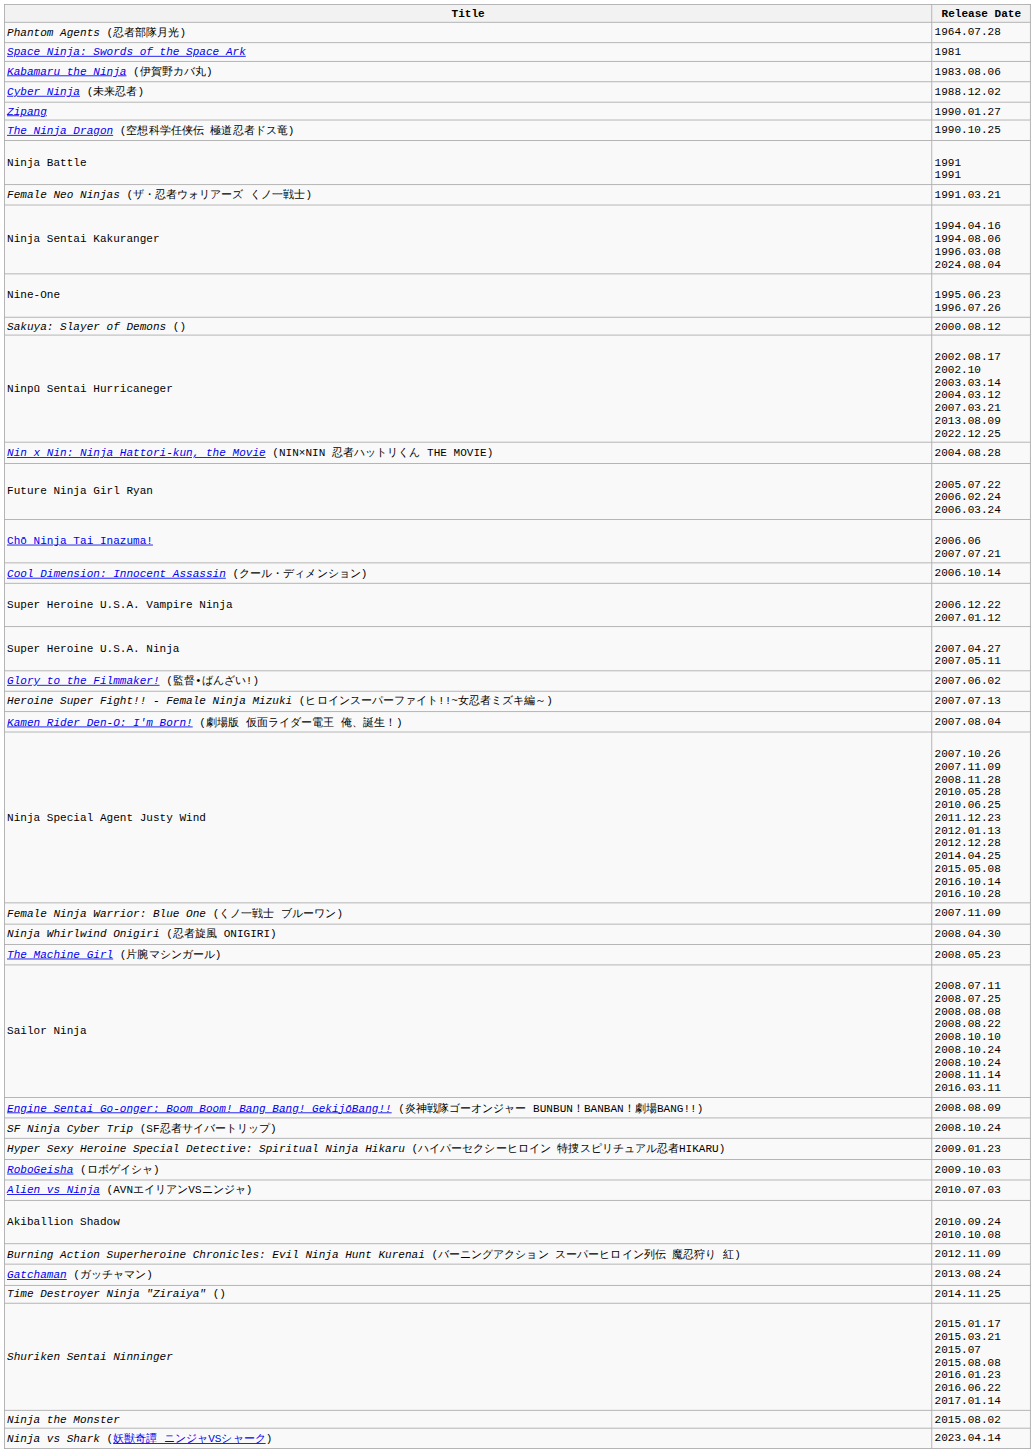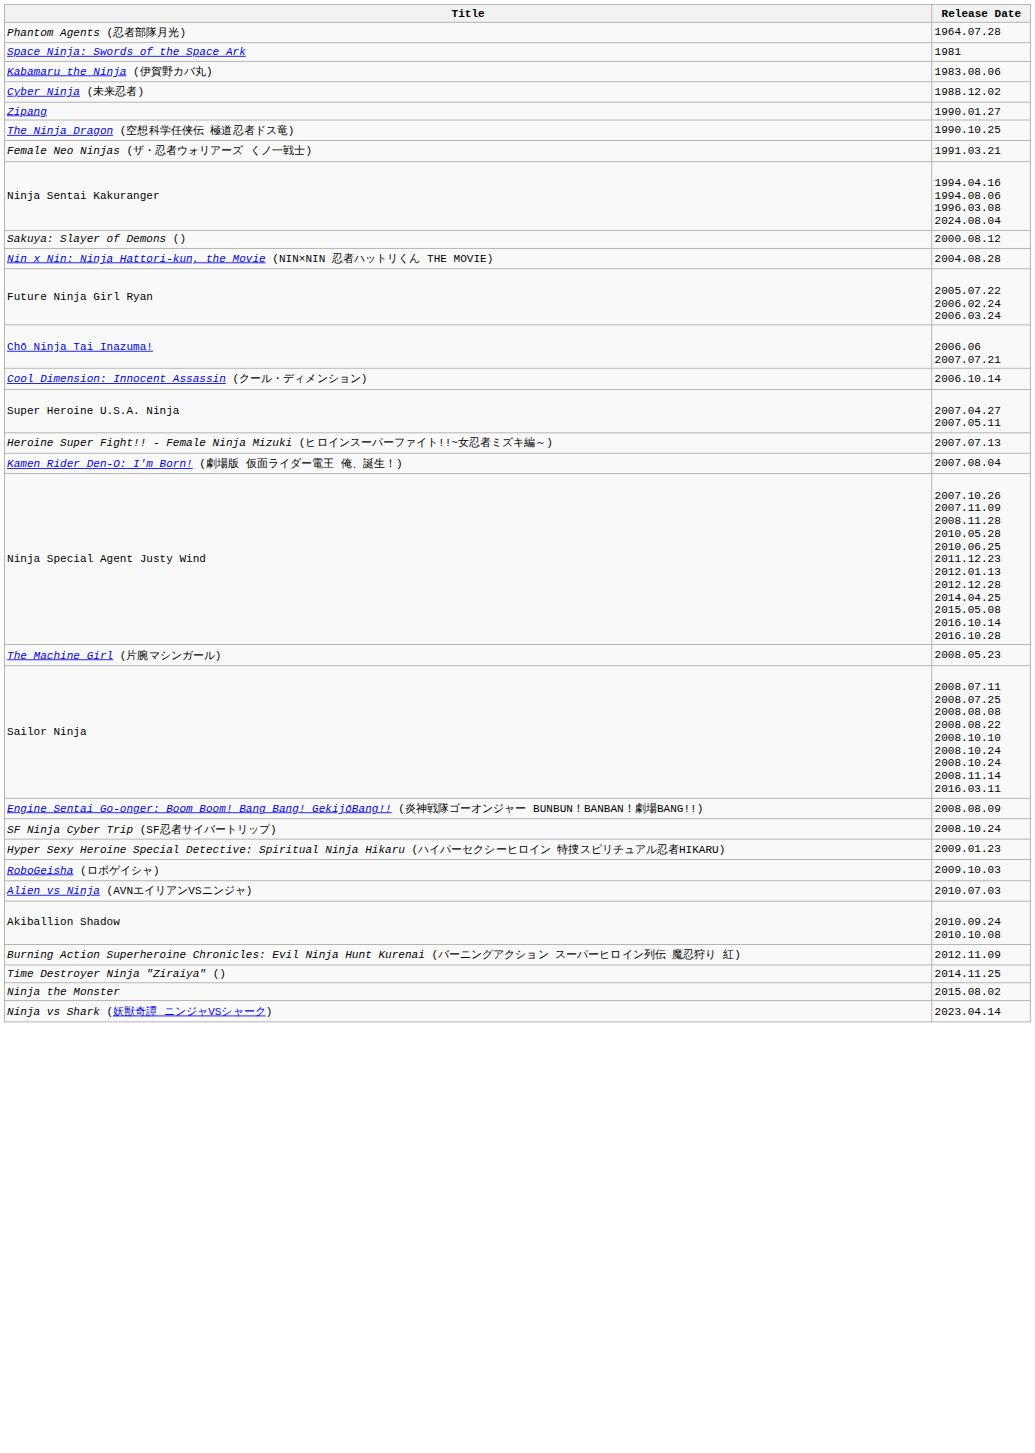- row: Ninja Battle | 1991 1991
- row: Nine-One | 1995.06.23 1996.07.26
- row: Ninpū Sentai Hurricaneger | 2002.08.17 2002.10 2003.03.14 2004.03.12 2007.03.21 2013.08.09 2022.12.25
- row: Super Heroine U.S.A. Vampire Ninja | 2006.12.22 2007.01.12
- row: Glory to the Filmmaker! (監督•ばんざい!) | 2007.06.02
- row: Female Ninja Warrior: Blue One (くノ一戦士 ブルーワン) | 2007.11.09
- row: Ninja Whirlwind Onigiri (忍者旋風 ONIGIRI) | 2008.04.30
- row: Gatchaman (ガッチャマン) | 2013.08.24
- row: Shuriken Sentai Ninninger | 2015.01.17 2015.03.21 2015.07 2015.08.08 2016.01.23 2016.06.22 2017.01.14
